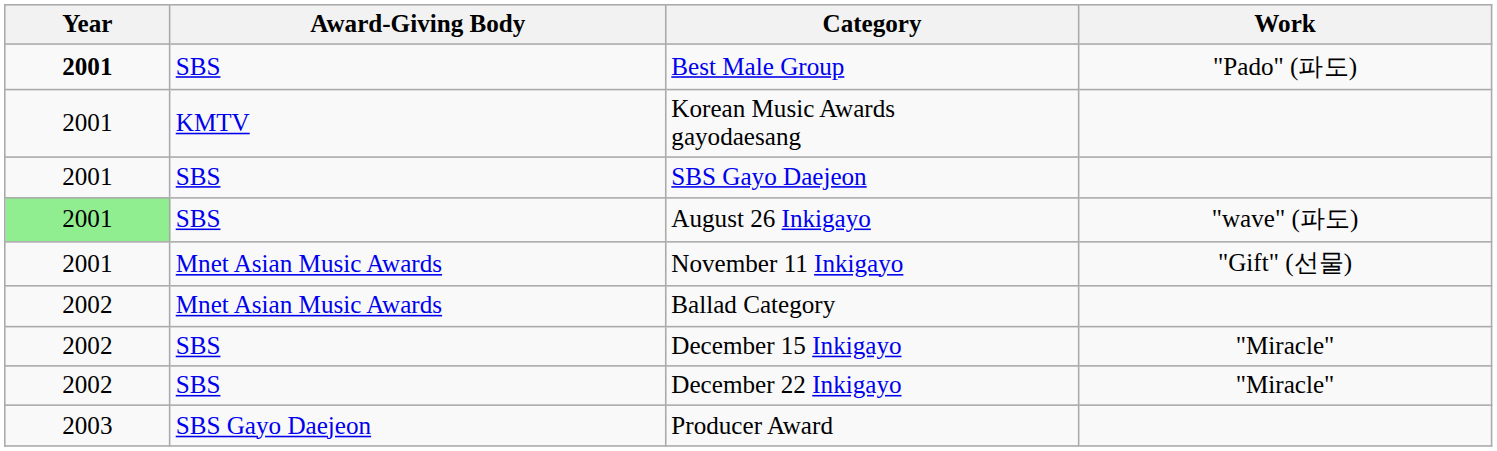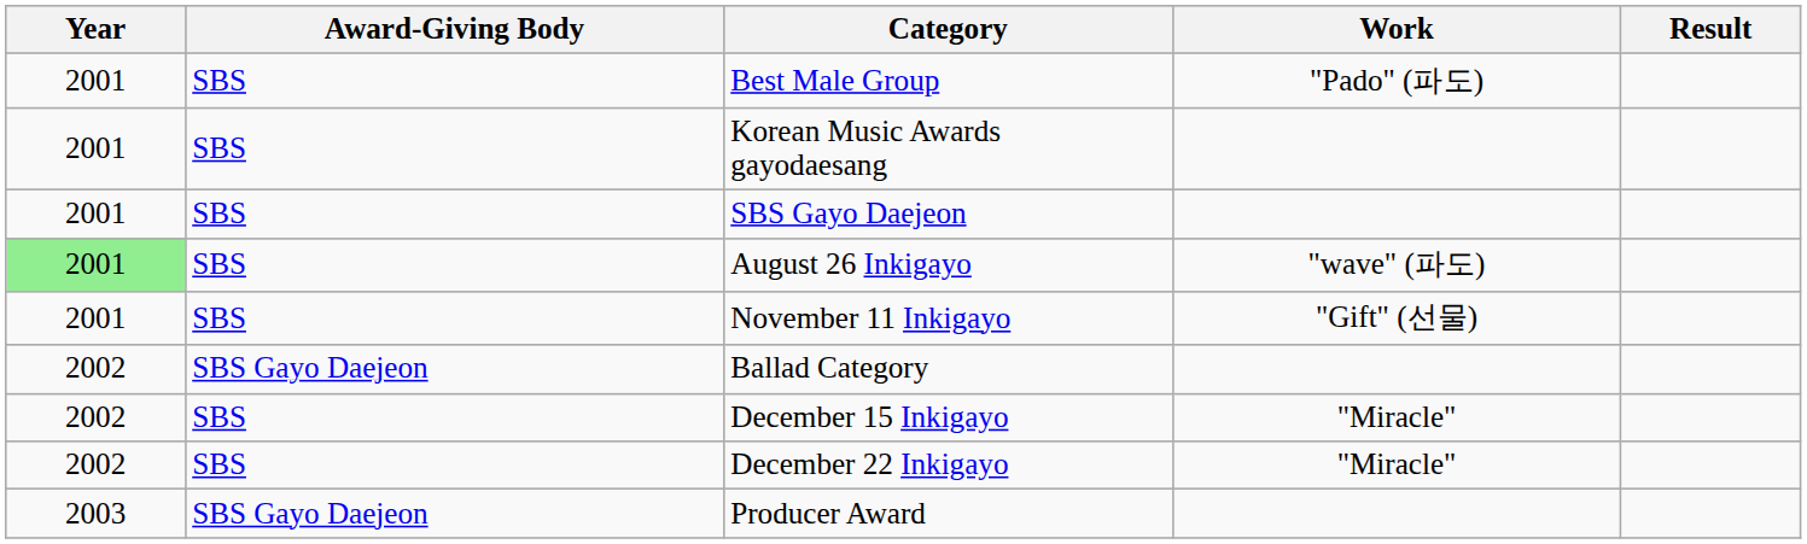+ column: Result
Best Male Group | Year: bold -> normal
Korean Music Awards gayodaesang | Award-Giving Body: KMTV -> SBS
November 11 Inkigayo | Award-Giving Body: Mnet Asian Music Awards -> SBS
Ballad Category | Award-Giving Body: Mnet Asian Music Awards -> SBS Gayo Daejeon
